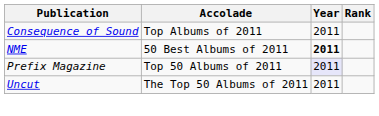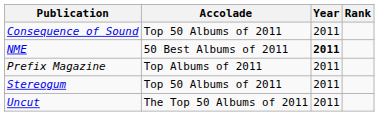Consequence of Sound | Accolade: Top Albums of 2011 -> Top 50 Albums of 2011
Prefix Magazine | Accolade: Top 50 Albums of 2011 -> Top Albums of 2011
Prefix Magazine | Year: lavender background -> no background
+ row: Stereogum | Top 50 Albums of 2011 | 2011
